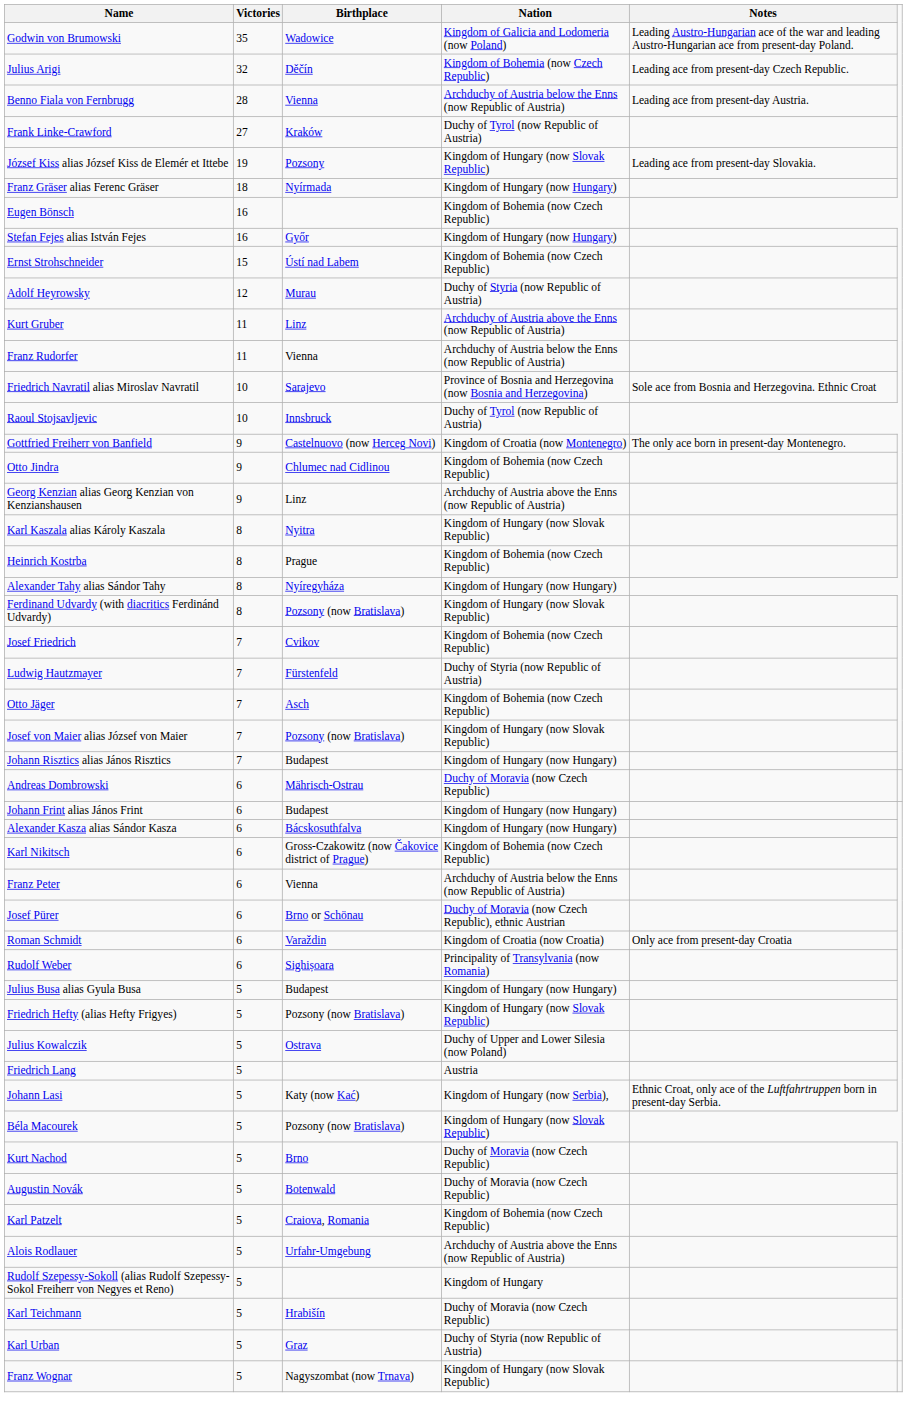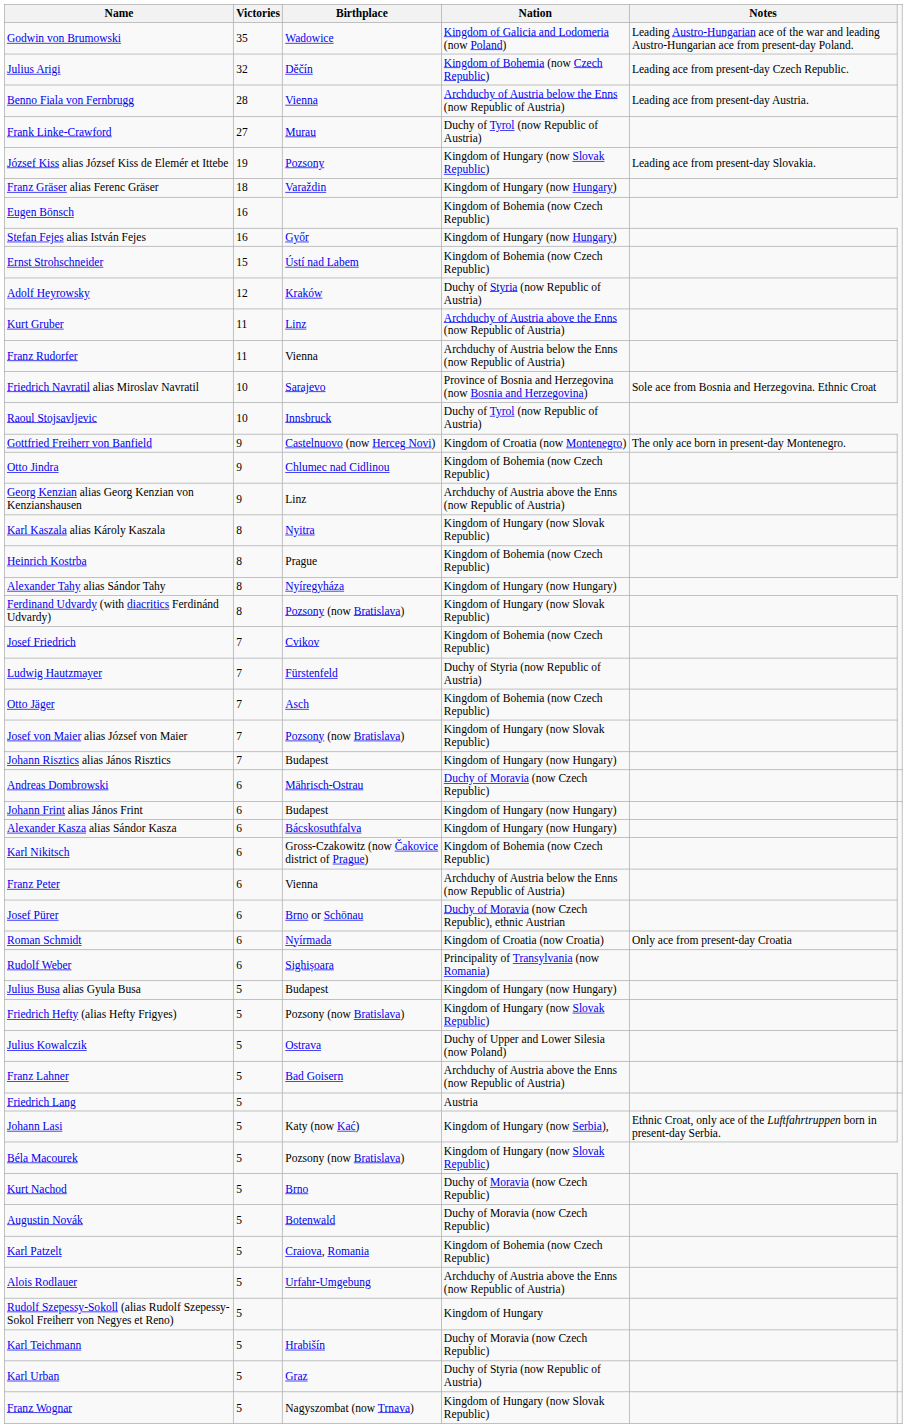Frank Linke-Crawford | Birthplace: Kraków -> Murau
Franz Gräser alias Ferenc Gräser | Birthplace: Nyírmada -> Varaždin
Adolf Heyrowsky | Birthplace: Murau -> Kraków
Roman Schmidt | Birthplace: Varaždin -> Nyírmada
+ row: Franz Lahner | 5 | Bad Goisern | Archduchy of Austria above the Enns (now Republic of Austria)
